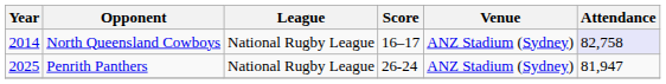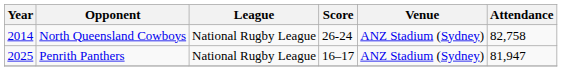North Queensland Cowboys | Score: 16–17 -> 26-24
North Queensland Cowboys | Attendance: lavender background -> no background
Penrith Panthers | Score: 26-24 -> 16–17
